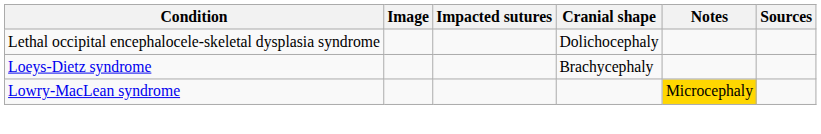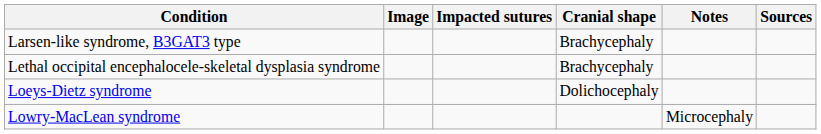+ row: Larsen-like syndrome, B3GAT3 type | Brachycephaly
Lethal occipital encephalocele-skeletal dysplasia syndrome | Cranial shape: Dolichocephaly -> Brachycephaly
Loeys-Dietz syndrome | Cranial shape: Brachycephaly -> Dolichocephaly
Lowry-MacLean syndrome | Notes: gold background -> no background
